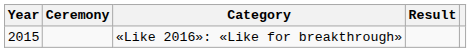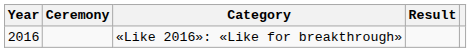«Like 2016»: «Like for breakthrough» | Year: 2015 -> 2016
